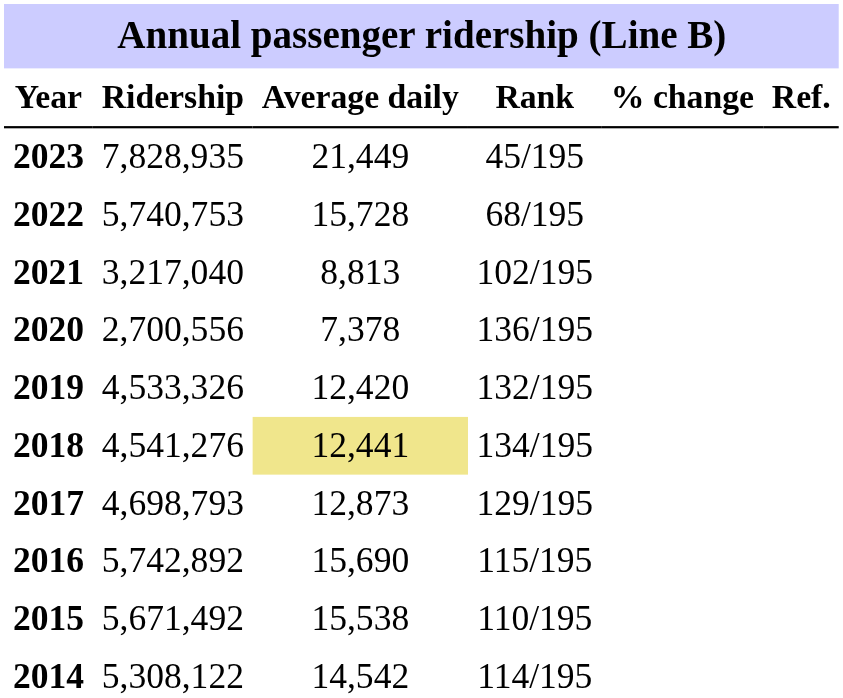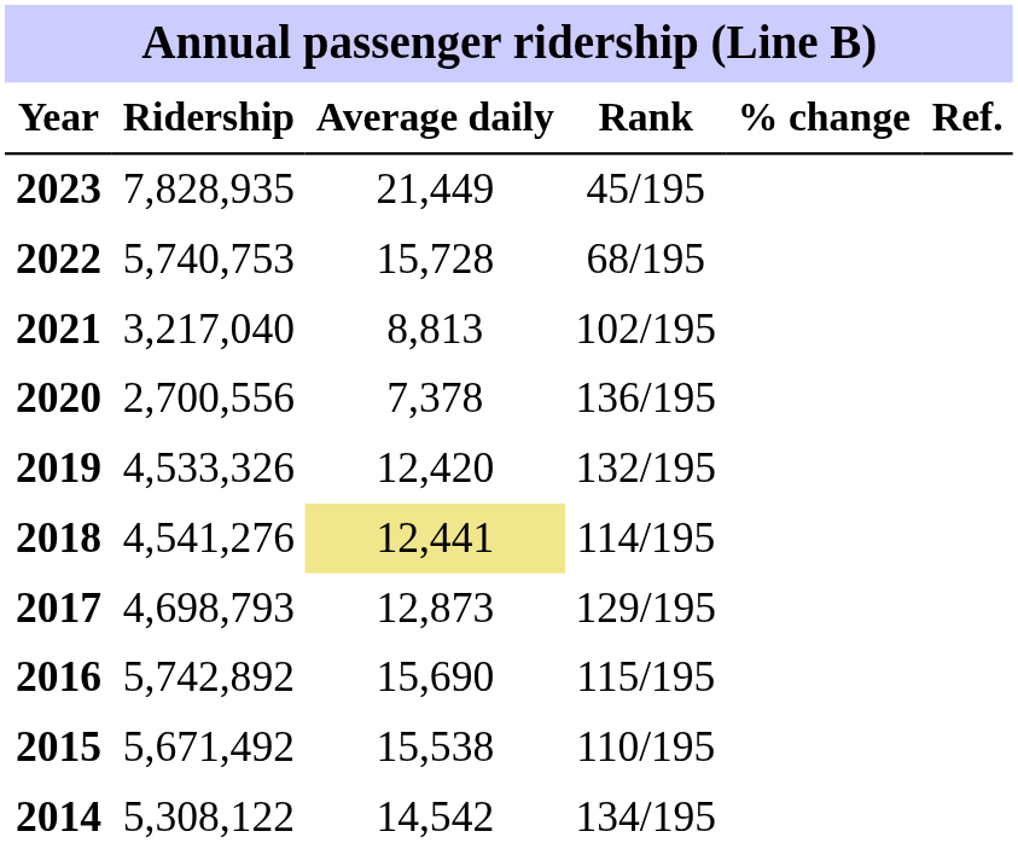2018 | Rank: 134/195 -> 114/195
2014 | Rank: 114/195 -> 134/195
